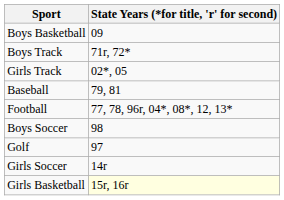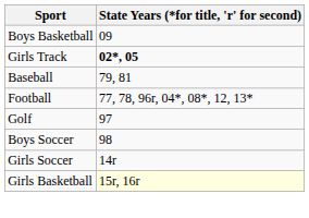- row: Boys Track | 71r, 72*
Girls Track | State Years (*for title, 'r' for second): normal -> bold
rows swapped: Boys Soccer <-> Golf
